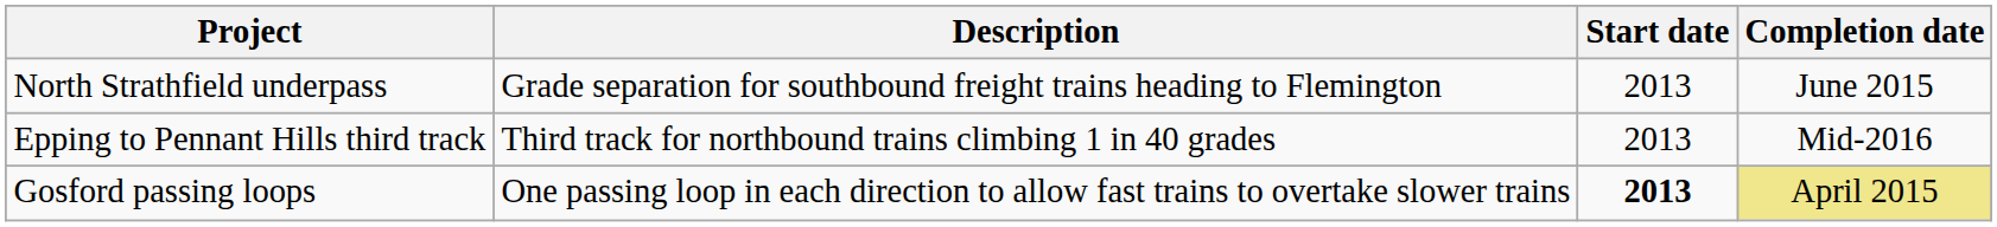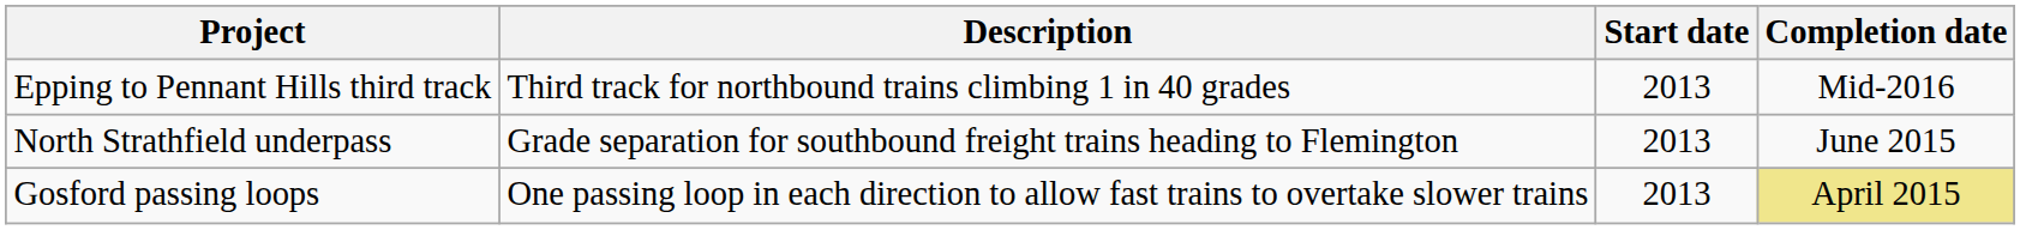rows swapped: North Strathfield underpass <-> Epping to Pennant Hills third track
Gosford passing loops | Start date: bold -> normal
